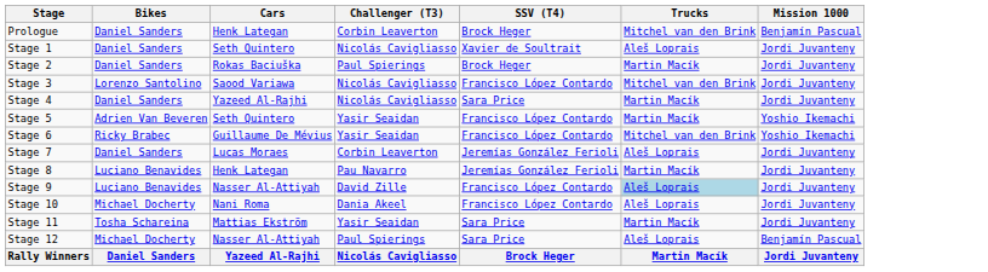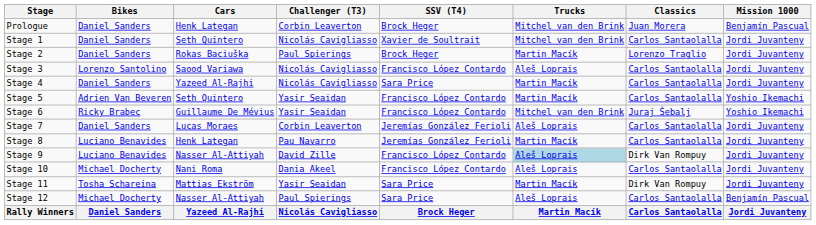+ column: Classics | Juan Morera | Carlos Santaolalla | Lorenzo Traglio | Carlos Santaolalla | Carlos Santaolalla | Carlos Santaolalla | Juraj Šebalj | Carlos Santaolalla | Carlos Santaolalla | Dirk Van Rompuy | Carlos Santaolalla | Dirk Van Rompuy | Carlos Santaolalla | Carlos Santaolalla
Stage 1 | Trucks: Aleš Loprais -> Mitchel van den Brink
Stage 3 | Trucks: Mitchel van den Brink -> Aleš Loprais
